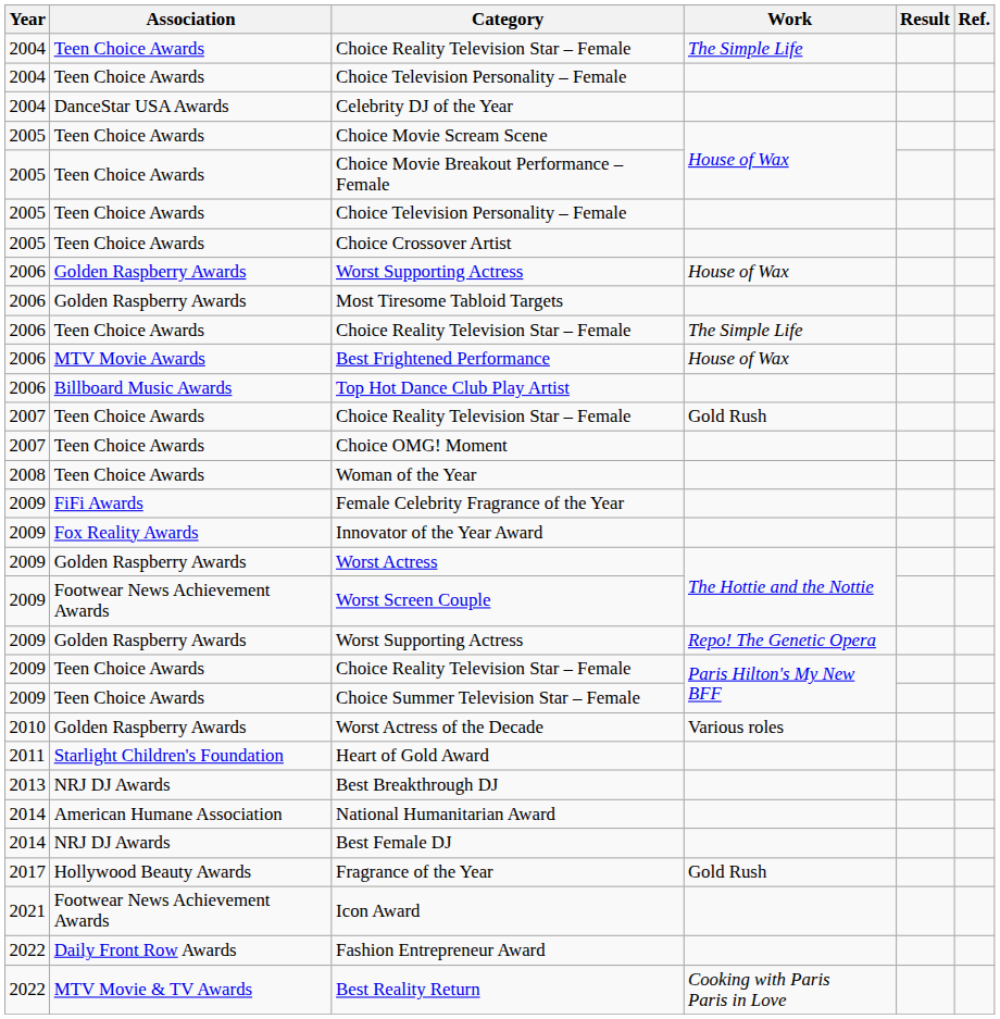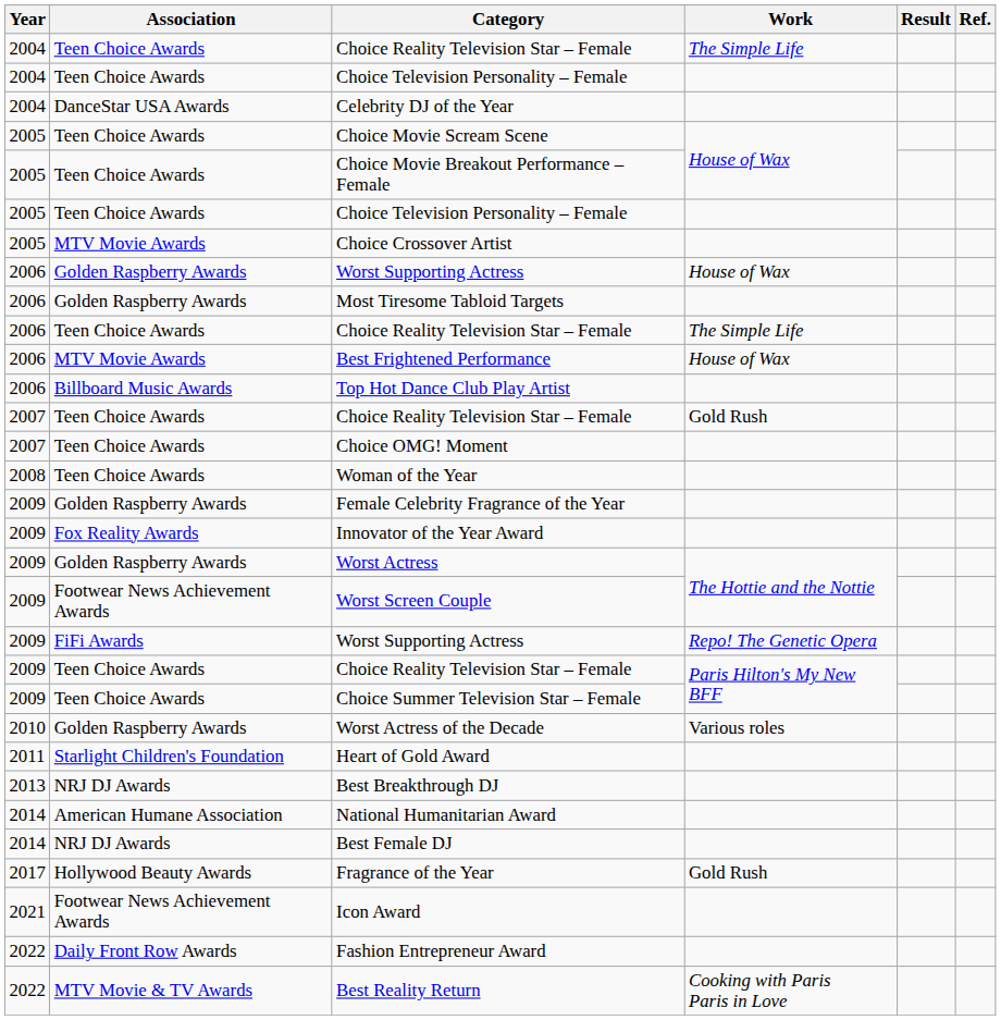Choice Crossover Artist | Association: Teen Choice Awards -> MTV Movie Awards
Female Celebrity Fragrance of the Year | Association: FiFi Awards -> Golden Raspberry Awards
2009 / Worst Supporting Actress | Association: Golden Raspberry Awards -> FiFi Awards
